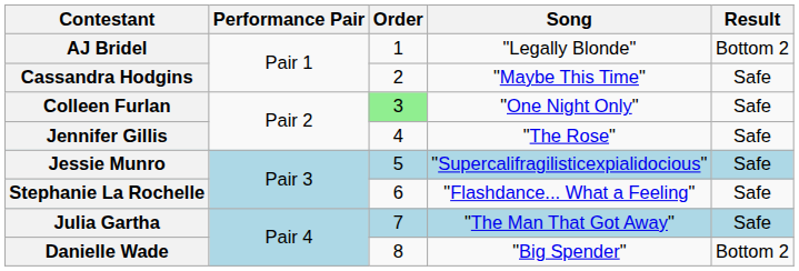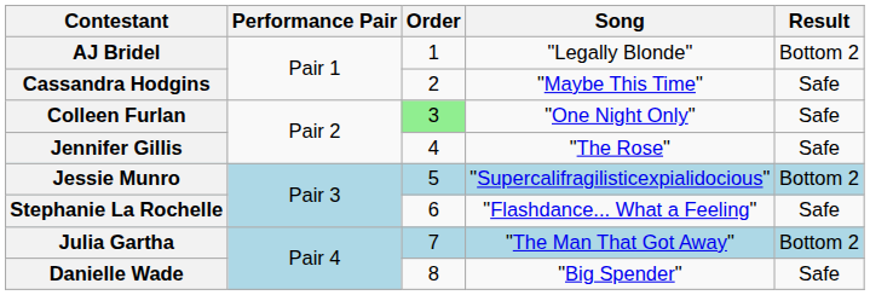Jessie Munro | Result: Safe -> Bottom 2
Julia Gartha | Result: Safe -> Bottom 2
Danielle Wade | Result: Bottom 2 -> Safe
